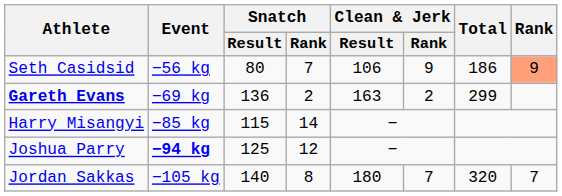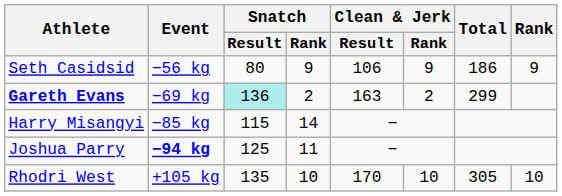Seth Casidsid | Snatch / Rank: 7 -> 9
Seth Casidsid | Rank: lightsalmon background -> no background
Gareth Evans | Snatch / Result: no background -> paleturquoise background
Joshua Parry | Snatch / Rank: 12 -> 11
- row: Jordan Sakkas | −105 kg | 140 | 8 | 180 | 7 | 320 | 7
+ row: Rhodri West | +105 kg | 135 | 10 | 170 | 10 | 305 | 10
